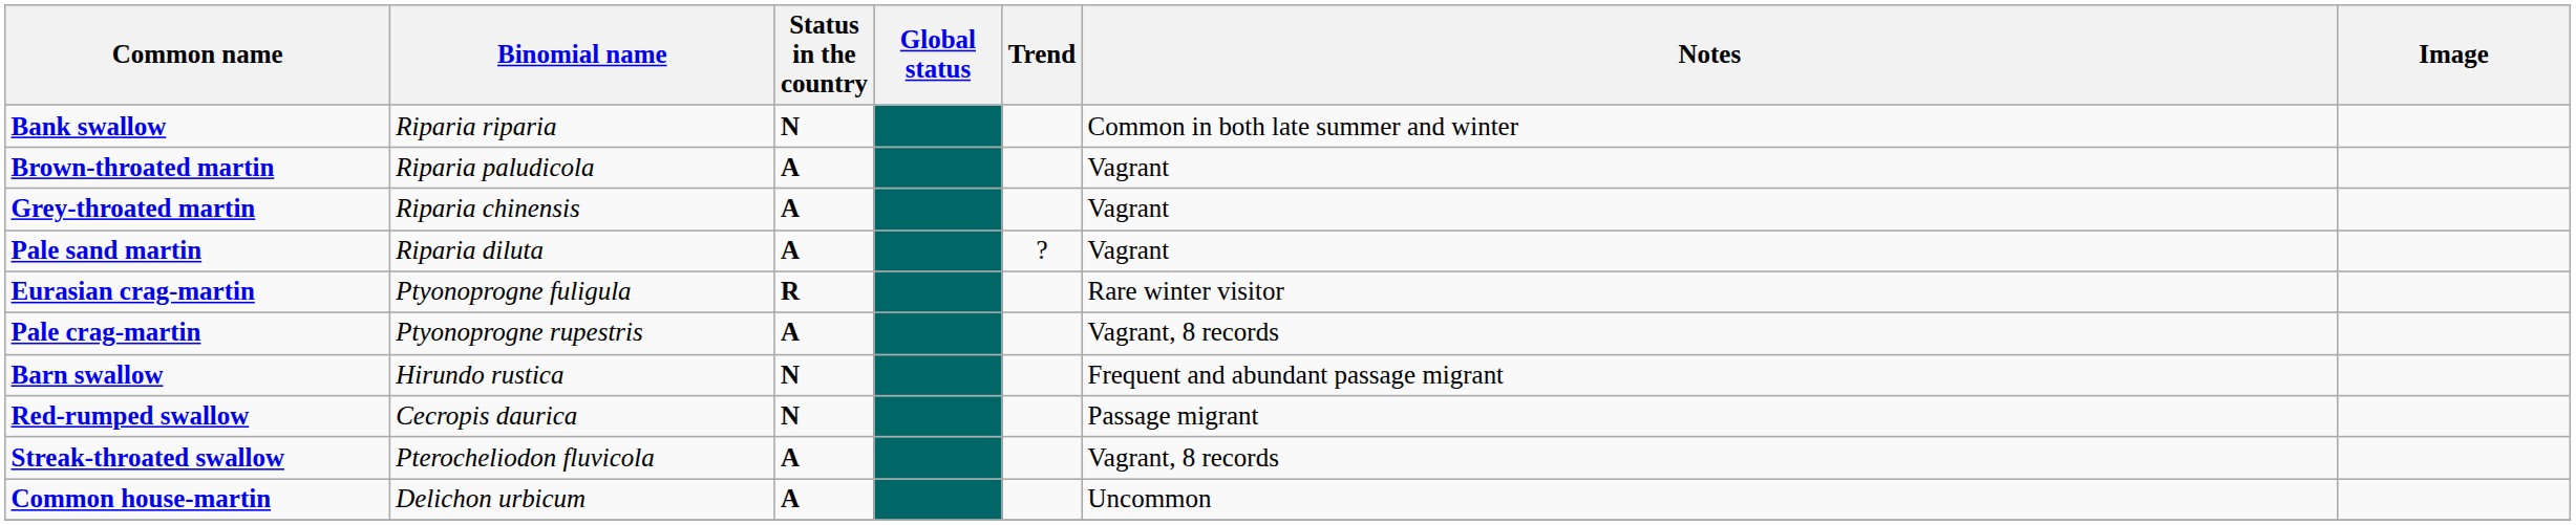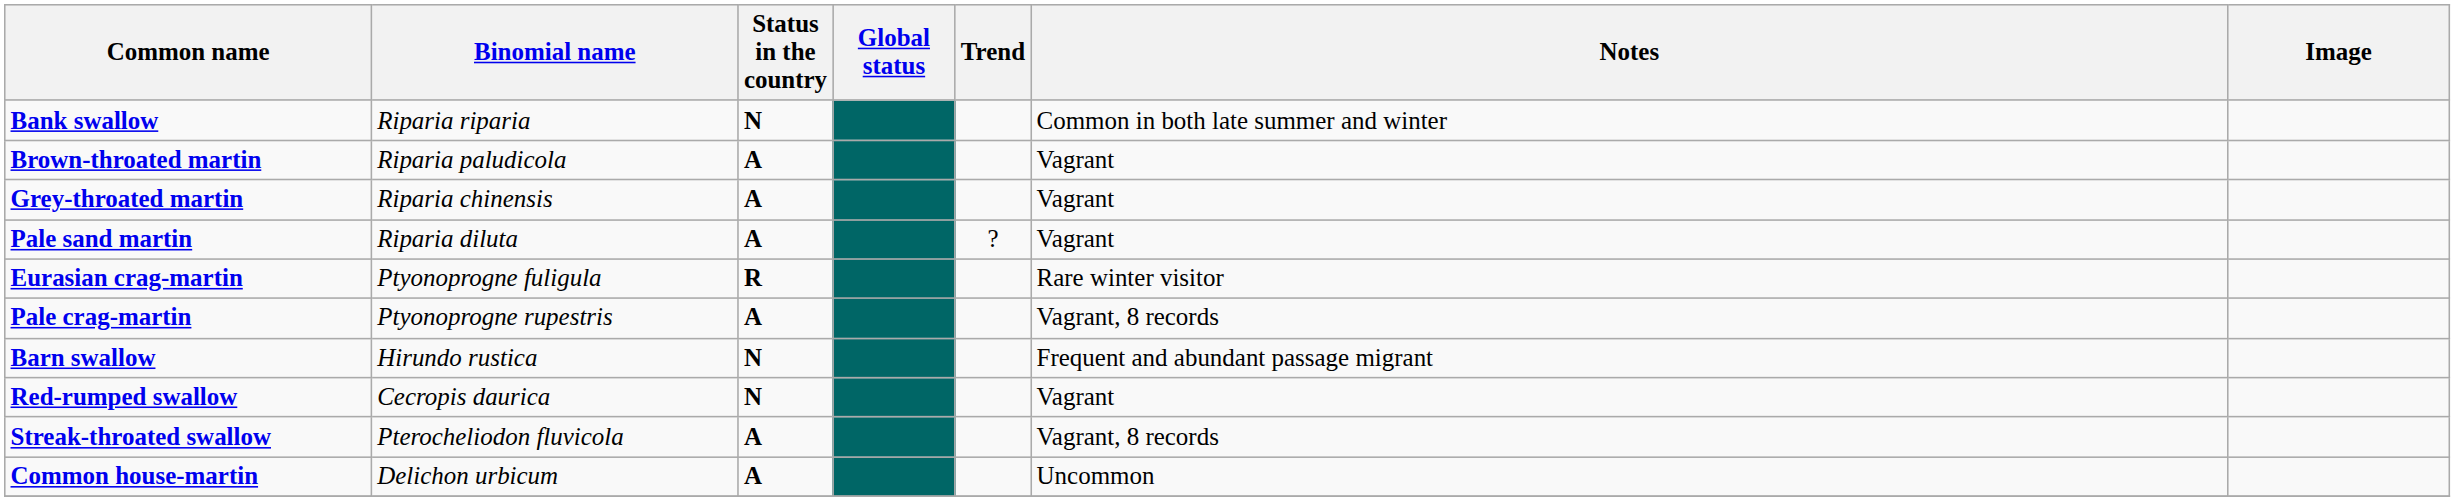Red-rumped swallow | Notes: Passage migrant -> Vagrant
